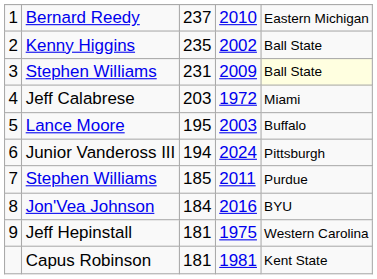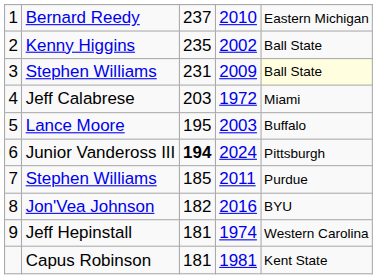Junior Vandeross III | column 3: normal -> bold
Jon'Vea Johnson | column 3: 184 -> 182
Jeff Hepinstall | column 4: 1975 -> 1974
